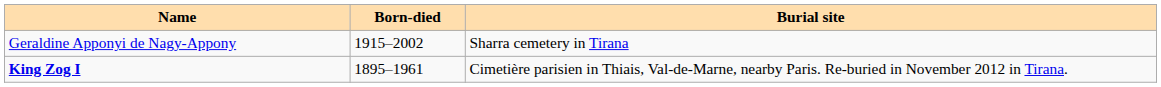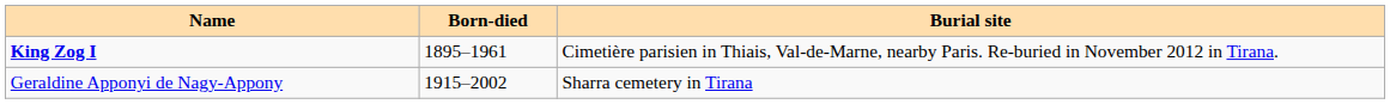rows swapped: King Zog I <-> Geraldine Apponyi de Nagy-Appony
